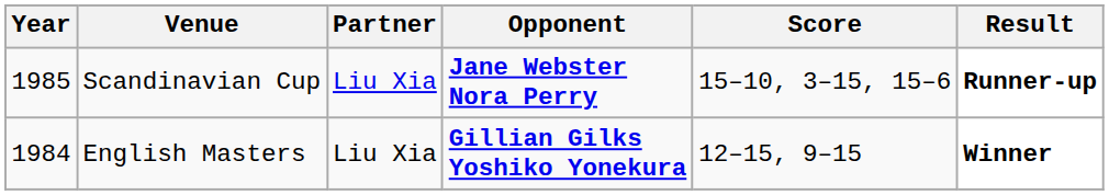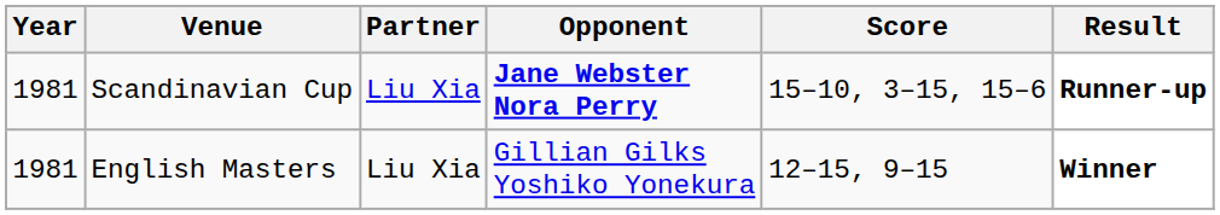Scandinavian Cup | Year: 1985 -> 1981
English Masters | Year: 1984 -> 1981
English Masters | Opponent: bold -> normal
